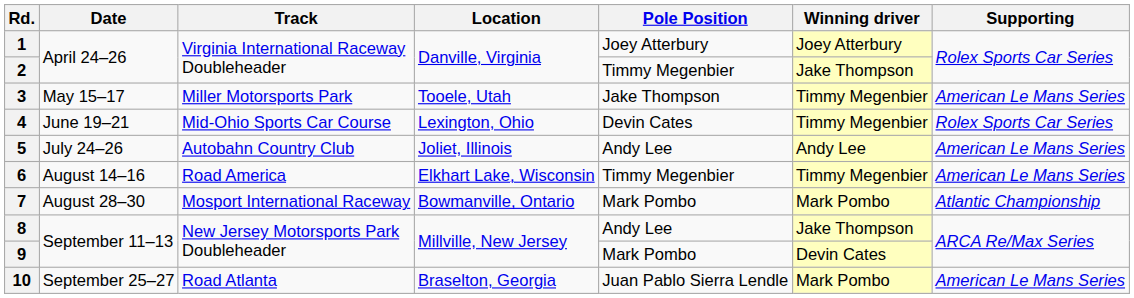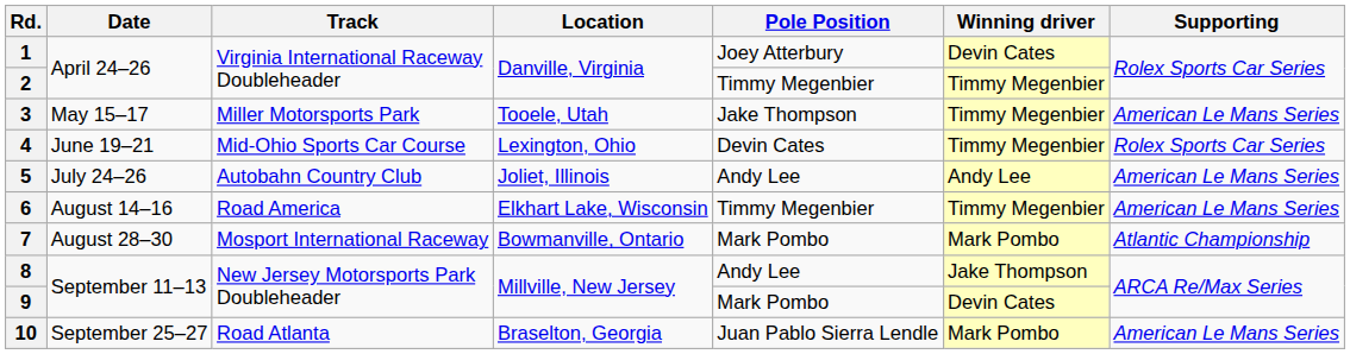1 | Winning driver: Joey Atterbury -> Devin Cates
2 | Winning driver: Jake Thompson -> Timmy Megenbier
